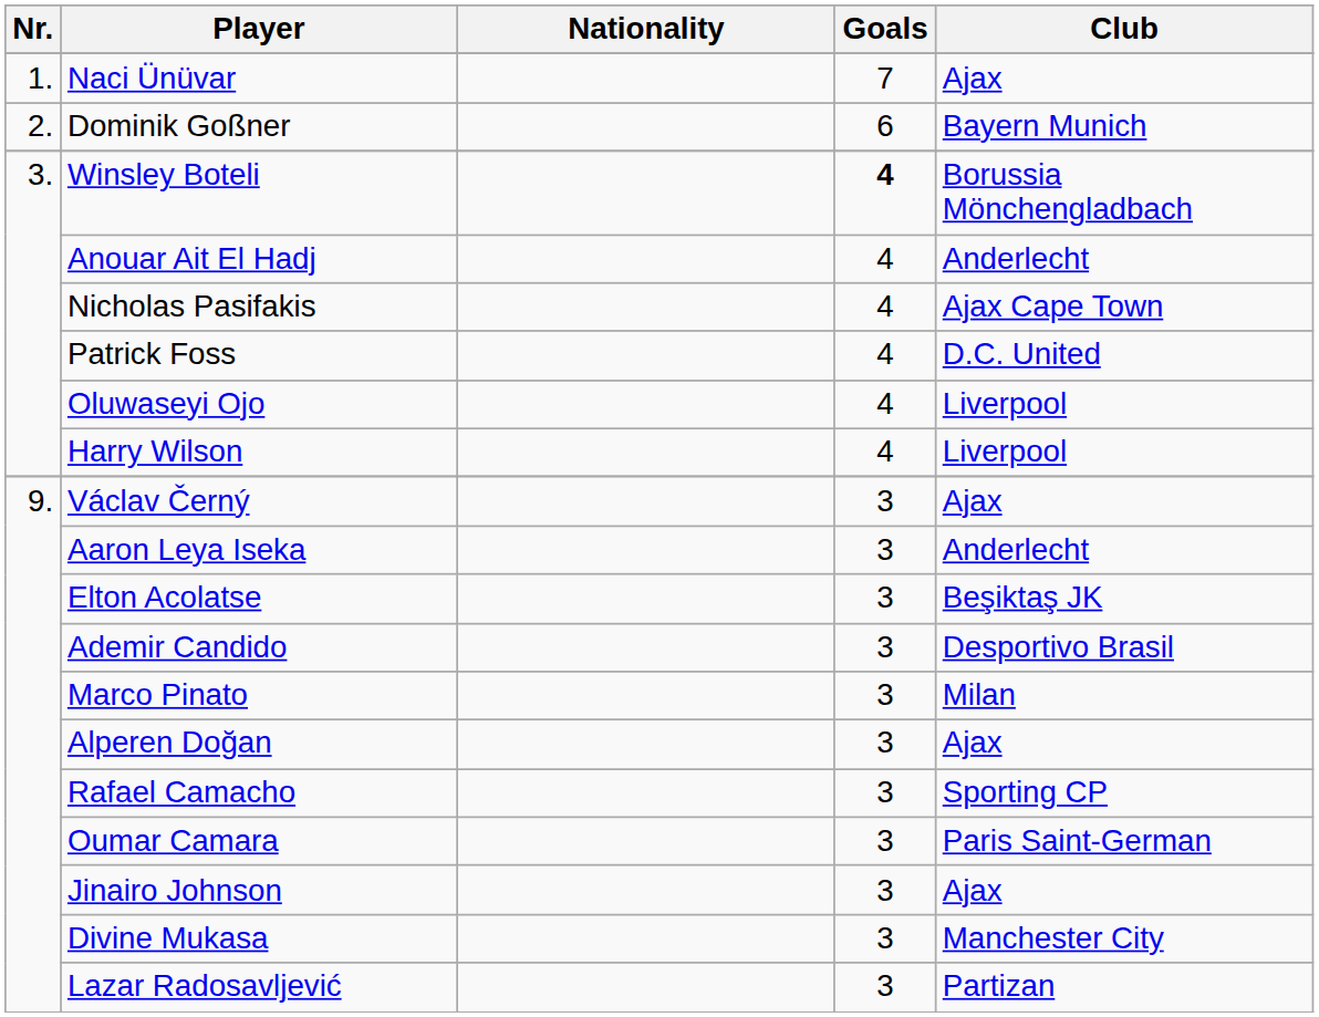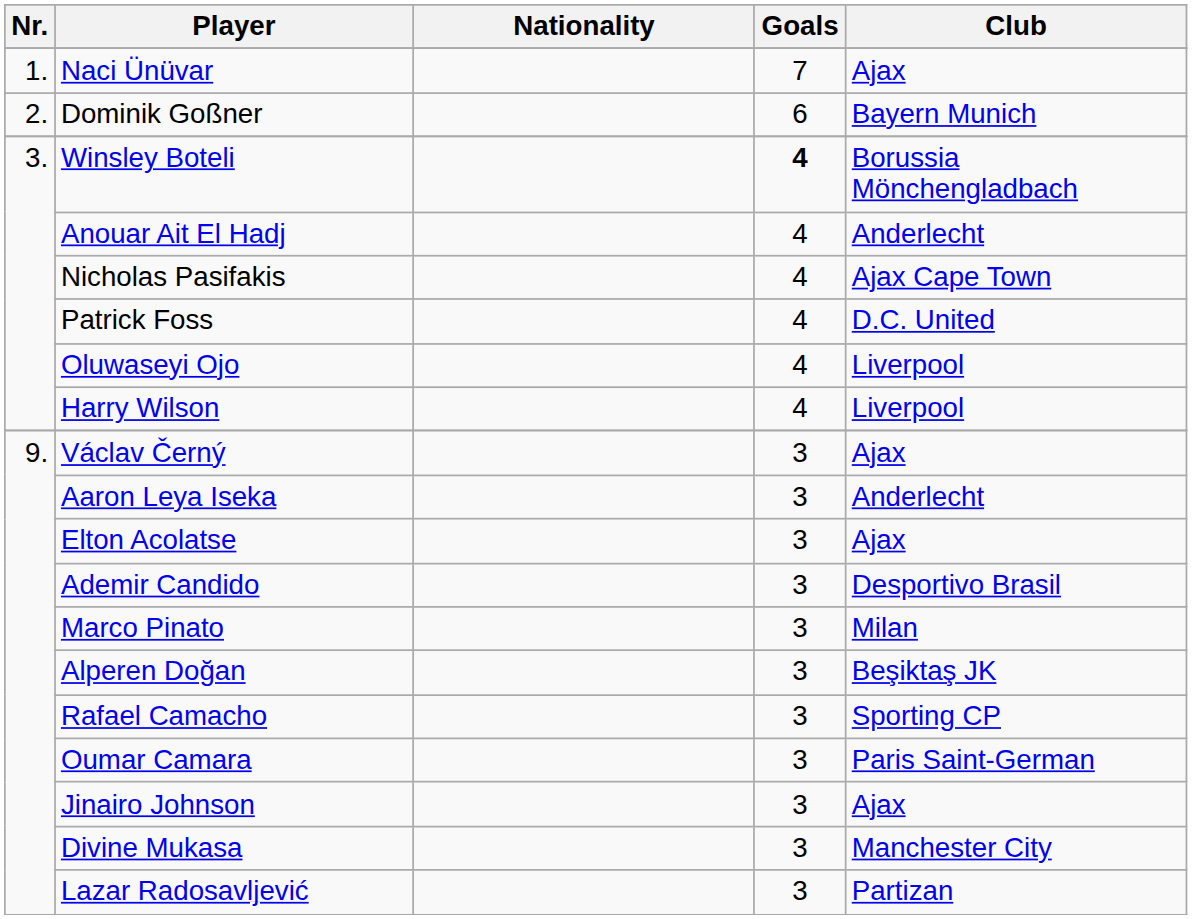Elton Acolatse | Club: Beşiktaş JK -> Ajax
Alperen Doğan | Club: Ajax -> Beşiktaş JK
